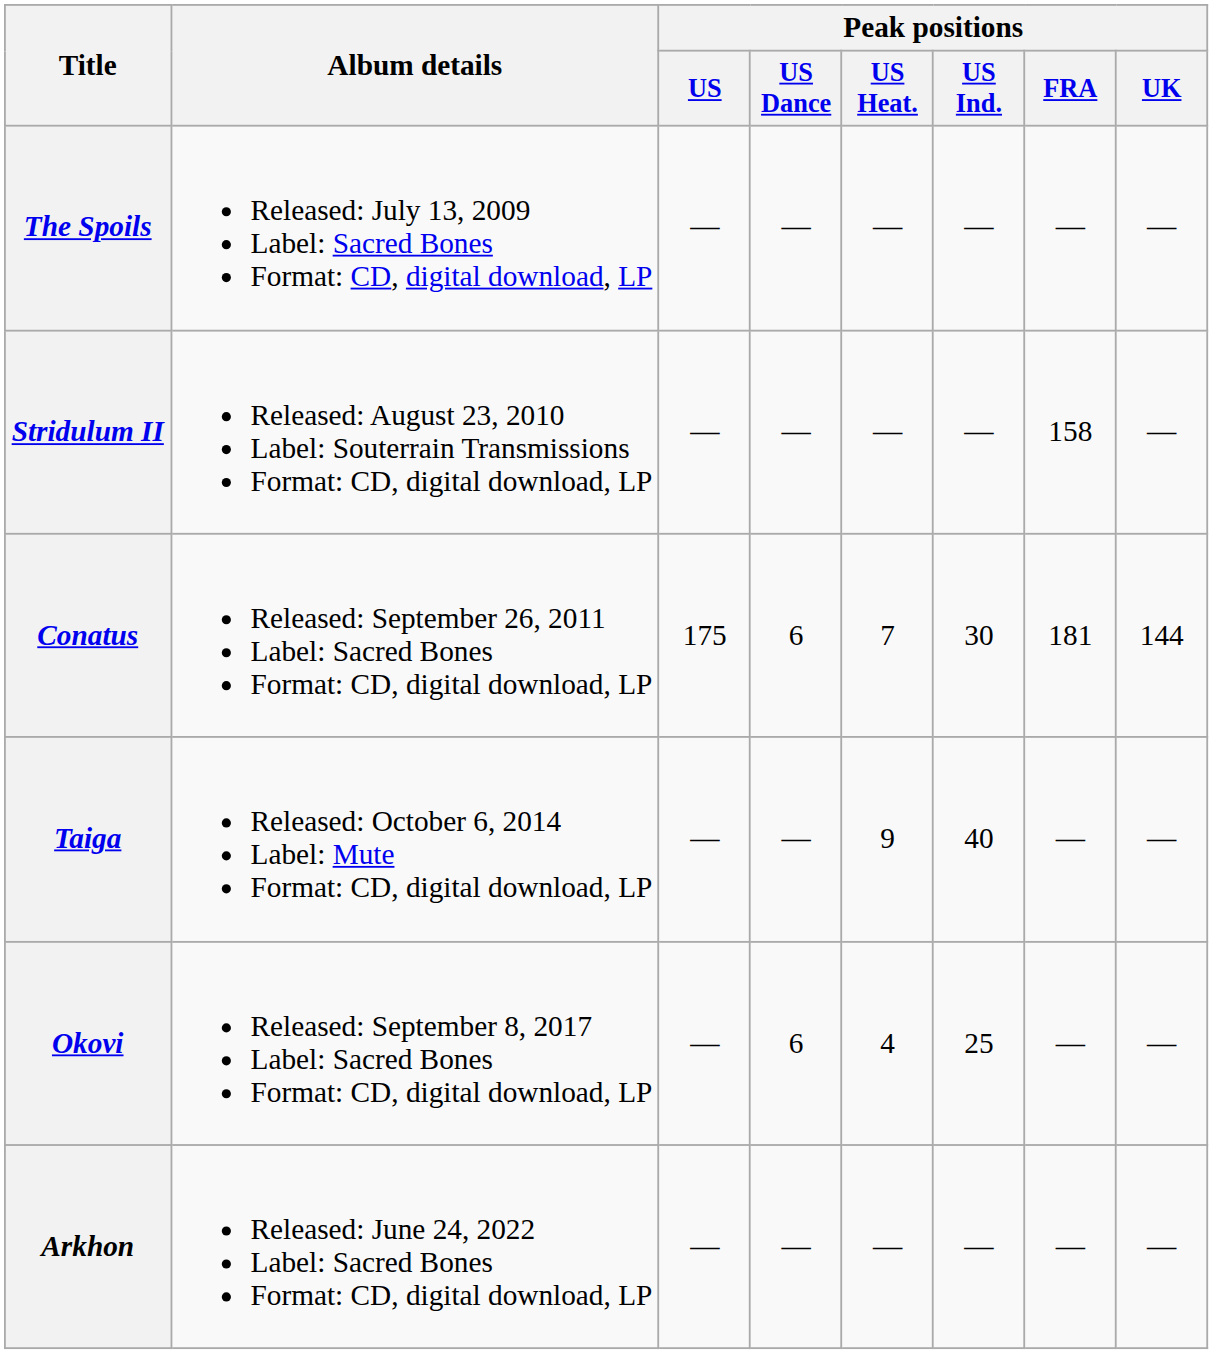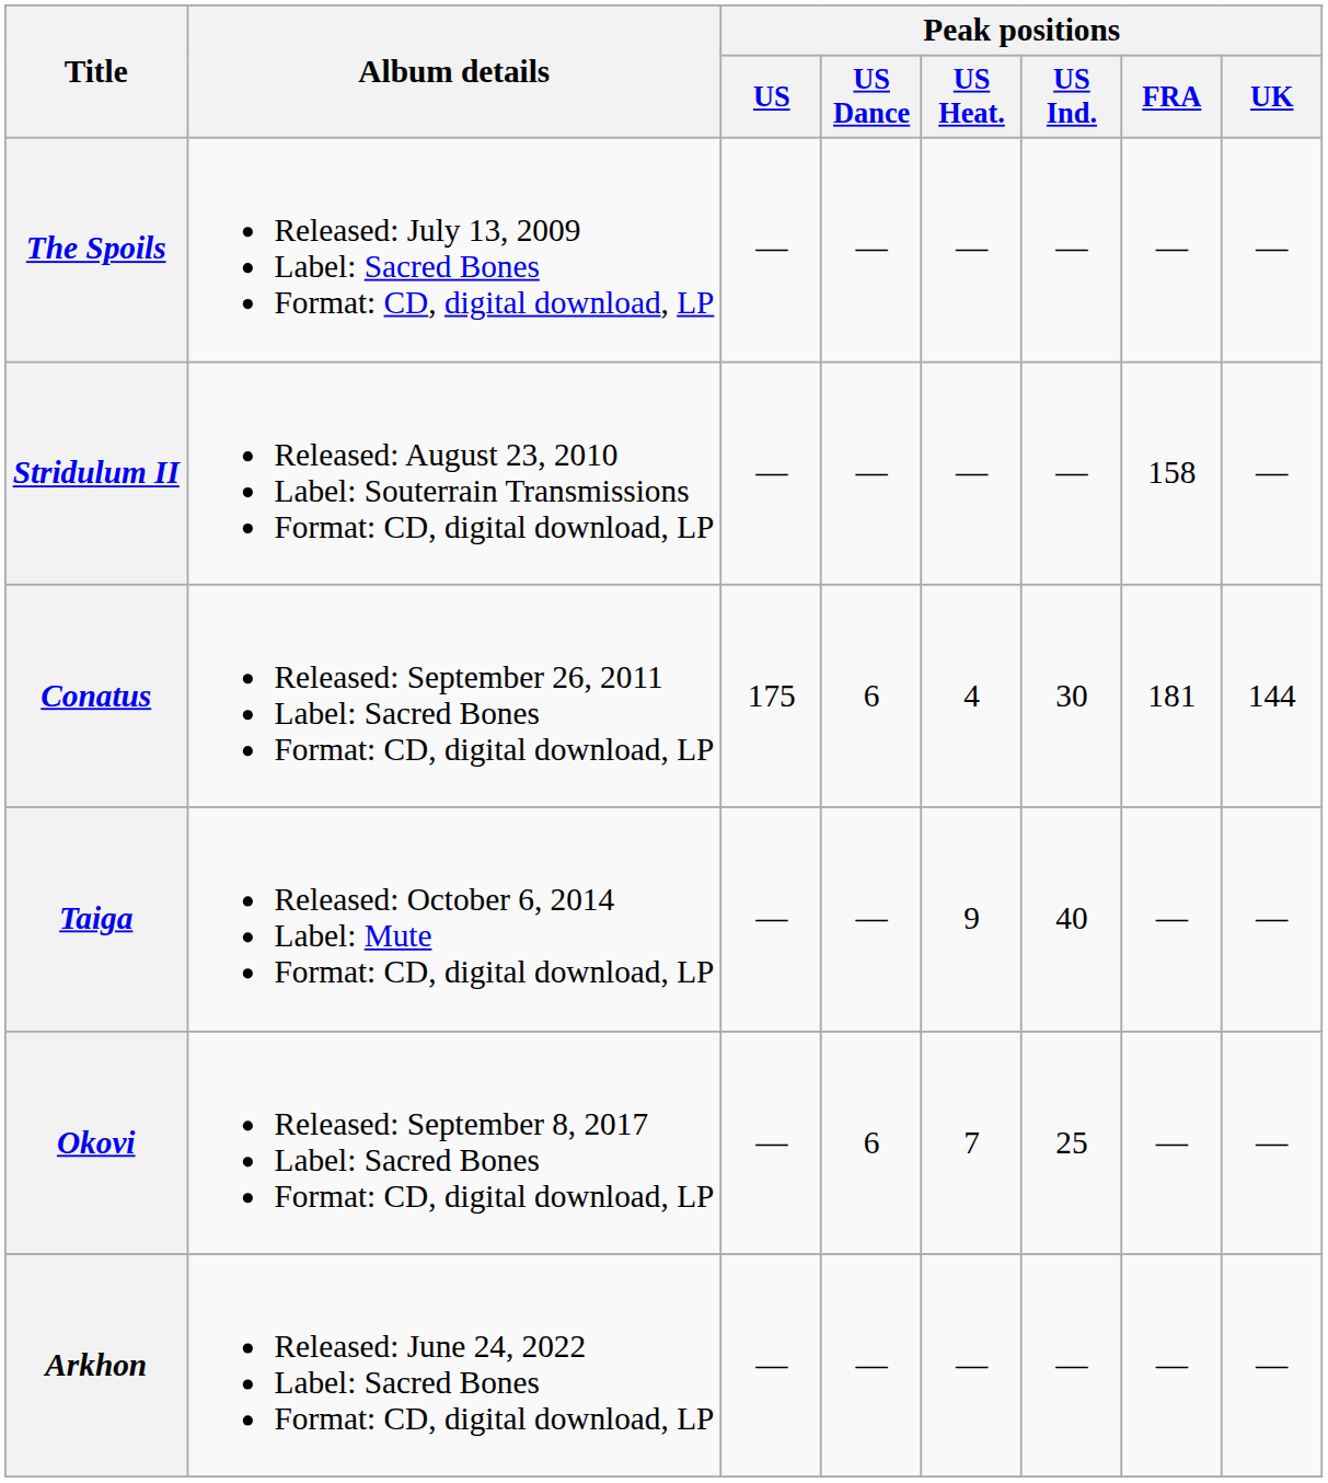Conatus | Peak positions / US Heat.: 7 -> 4
Okovi | Peak positions / US Heat.: 4 -> 7
